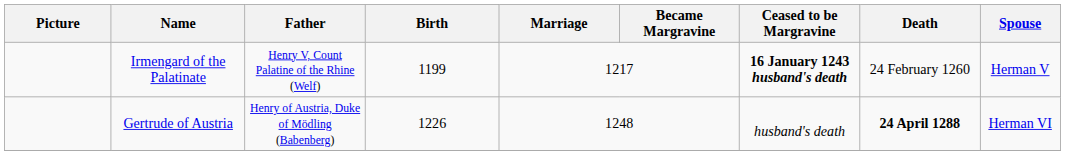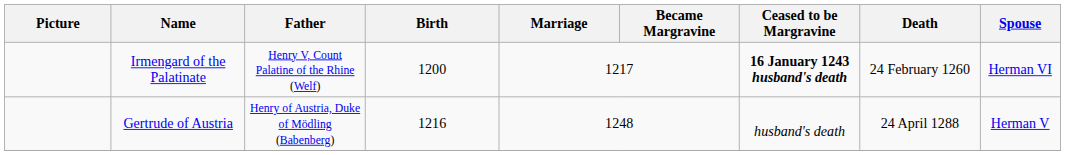Irmengard of the Palatinate | Birth: 1199 -> 1200
Irmengard of the Palatinate | Spouse: Herman V -> Herman VI
Gertrude of Austria | Birth: 1226 -> 1216
Gertrude of Austria | Death: bold -> normal
Gertrude of Austria | Spouse: Herman VI -> Herman V
